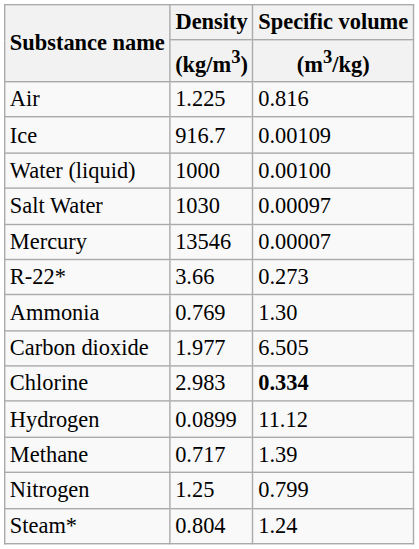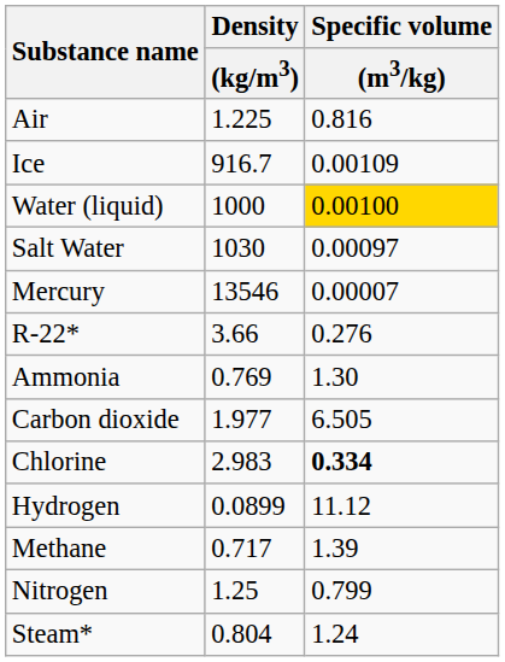Water (liquid) | Specific volume / (m3/kg): no background -> gold background
R-22* | Specific volume / (m3/kg): 0.273 -> 0.276
